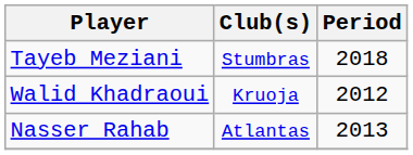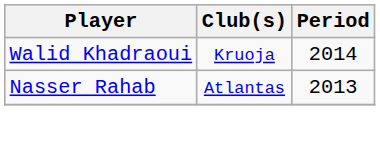- row: Tayeb Meziani | Stumbras | 2018
Walid Khadraoui | Period: 2012 -> 2014
